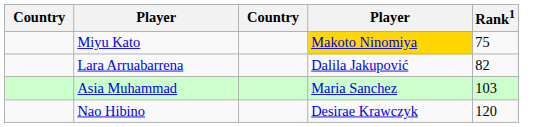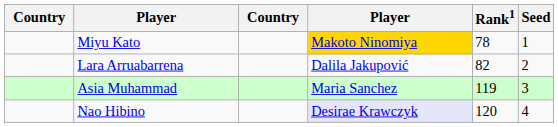+ column: Seed | 1 | 2 | 3 | 4
Miyu Kato | Rank1: 75 -> 78
Asia Muhammad | Rank1: 103 -> 119
Nao Hibino | column 4: no background -> lavender background
